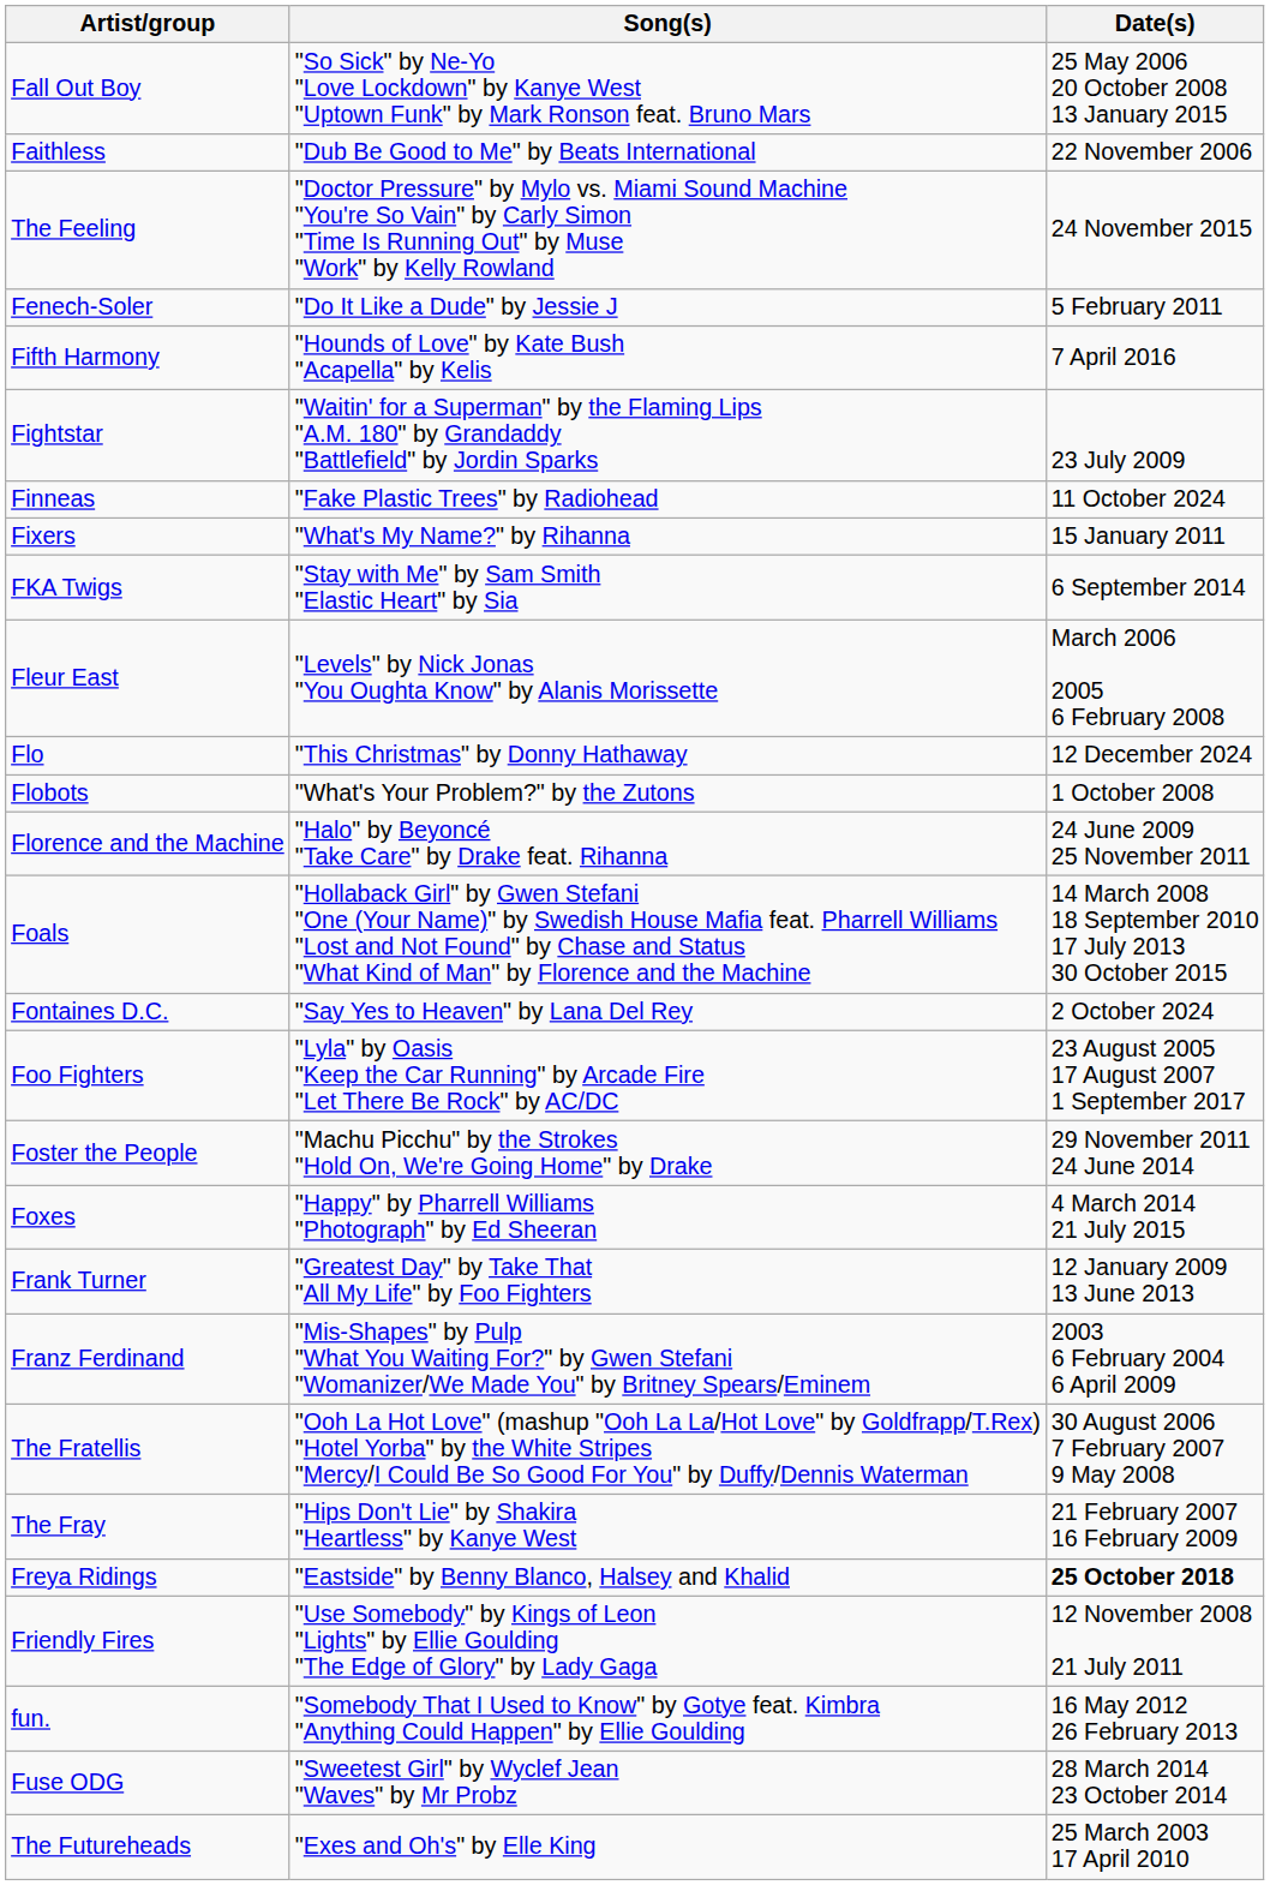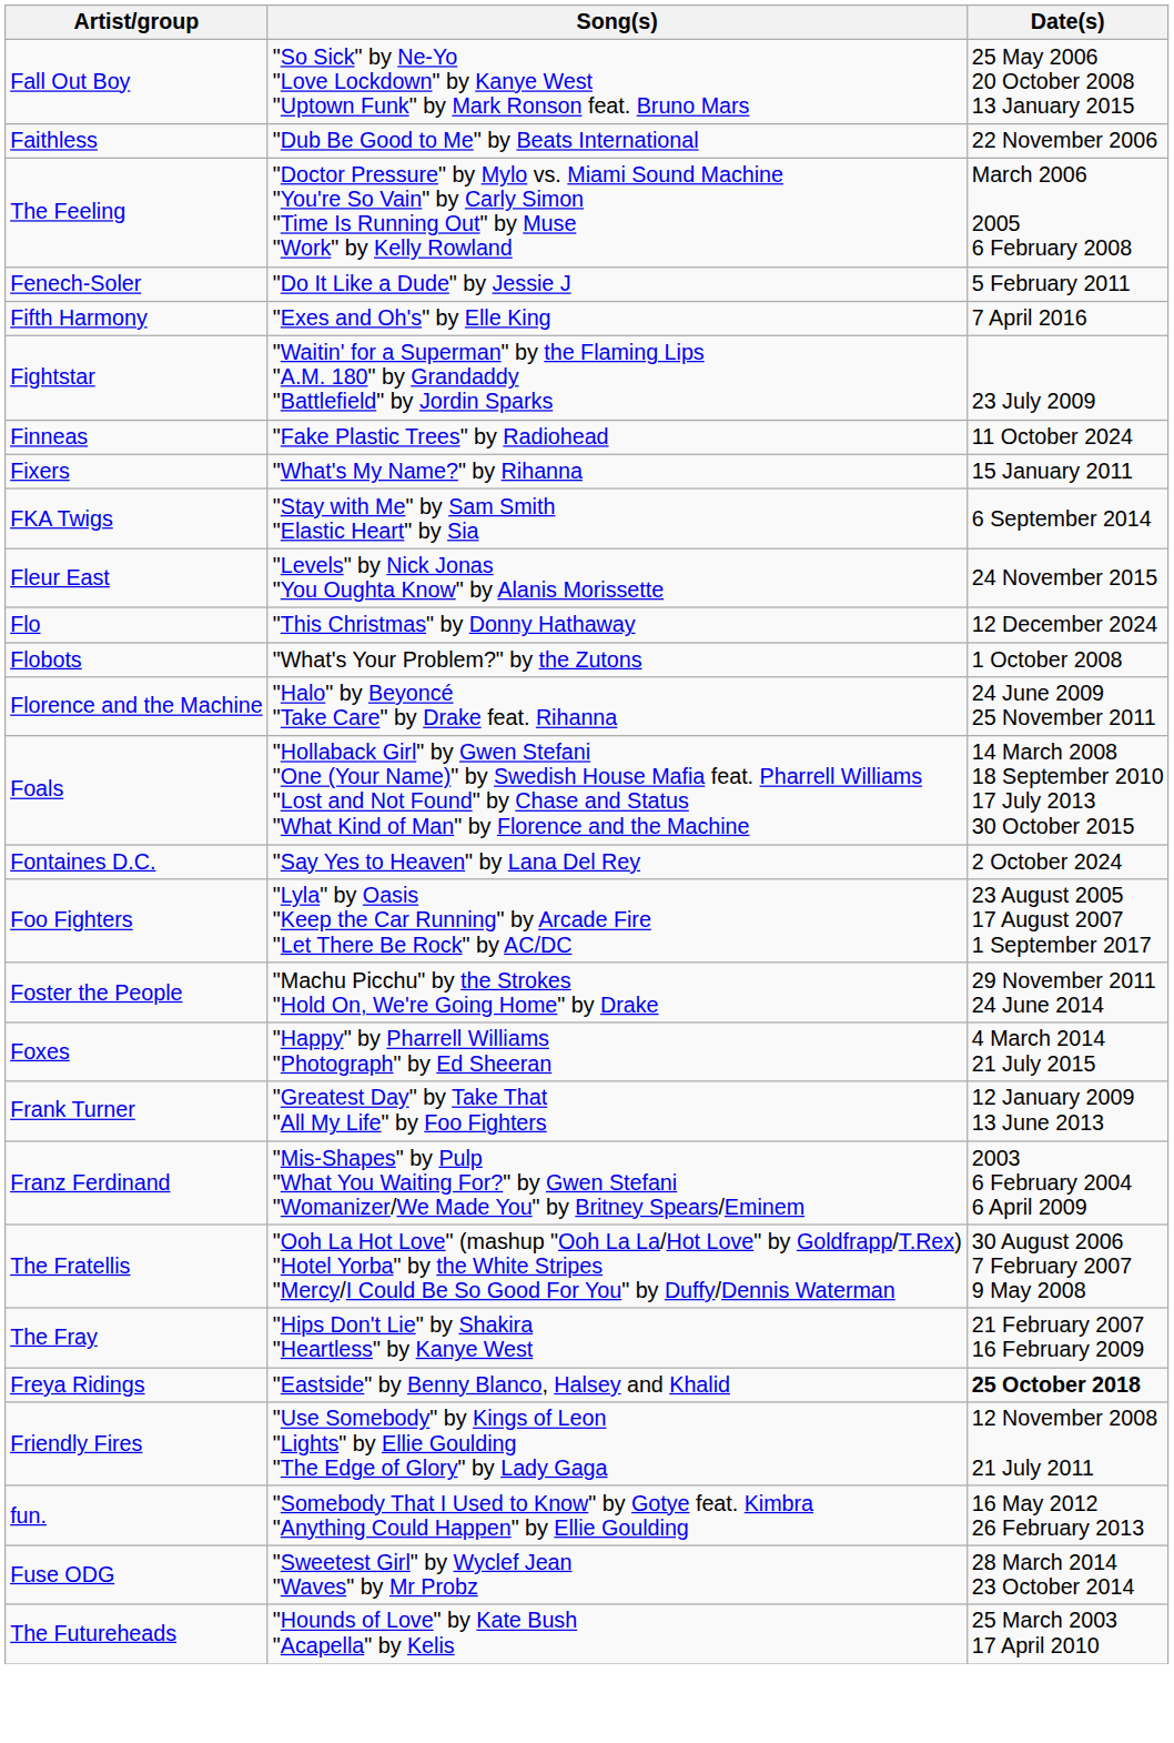The Feeling | Date(s): 24 November 2015 -> March 2006 2005 6 February 2008
Fifth Harmony | Song(s): "Hounds of Love" by Kate Bush "Acapella" by Kelis -> "Exes and Oh's" by Elle King
Fleur East | Date(s): March 2006 2005 6 February 2008 -> 24 November 2015
The Futureheads | Song(s): "Exes and Oh's" by Elle King -> "Hounds of Love" by Kate Bush "Acapella" by Kelis
